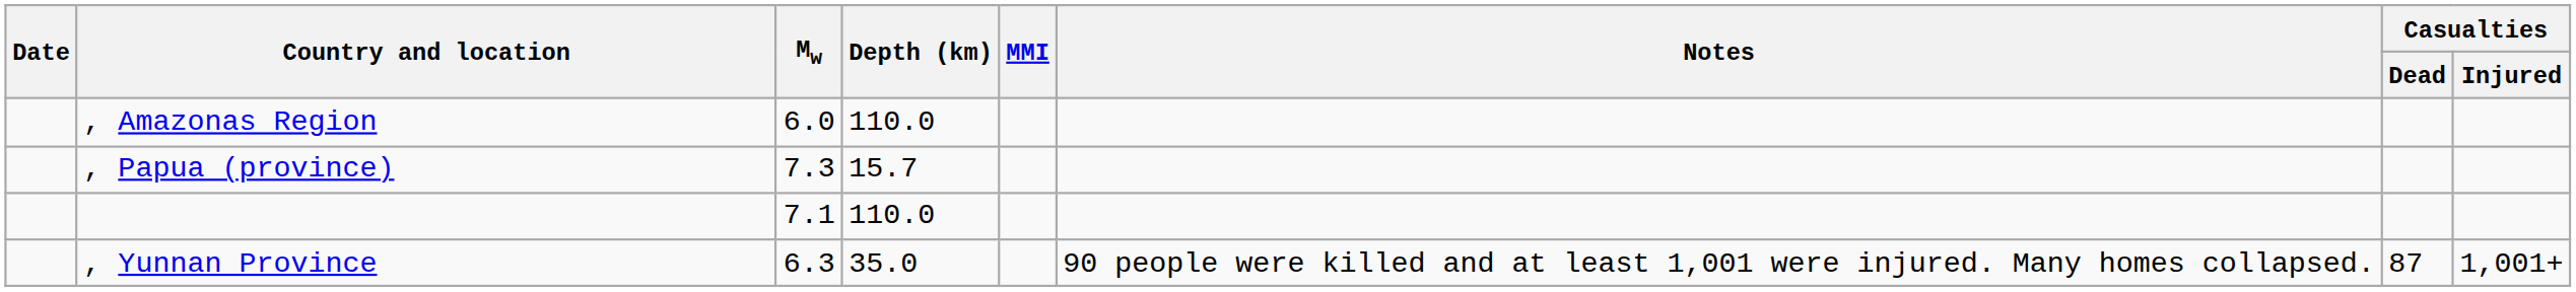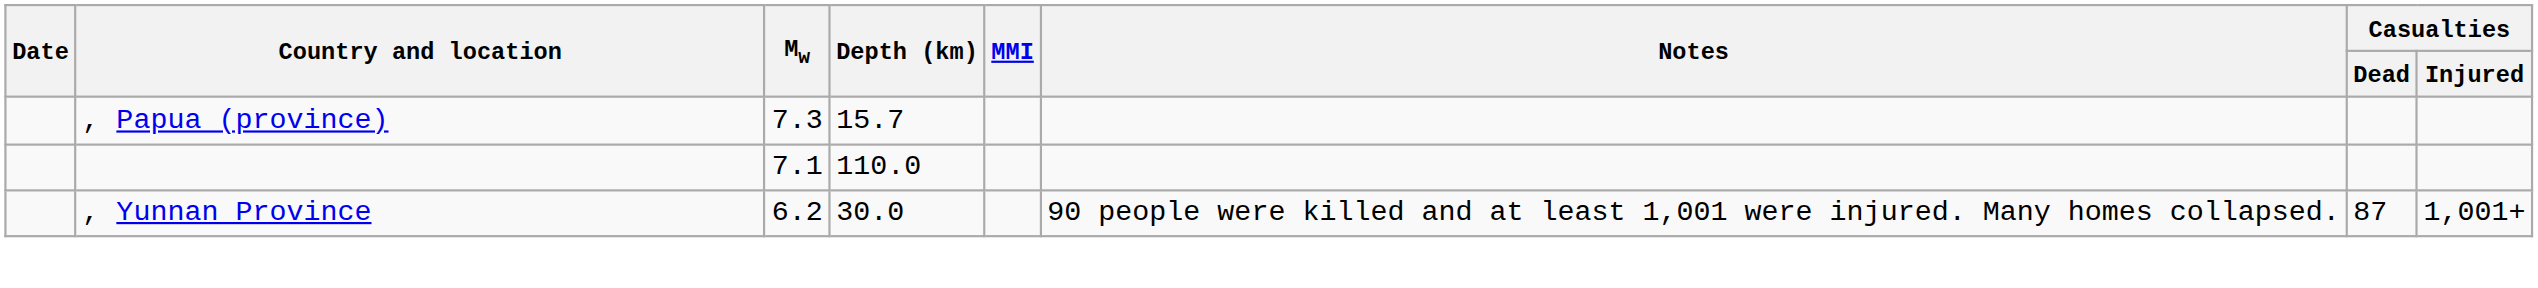- row: , Amazonas Region | 6.0 | 110.0
, Yunnan Province | Mw: 6.3 -> 6.2
, Yunnan Province | Depth (km): 35.0 -> 30.0
